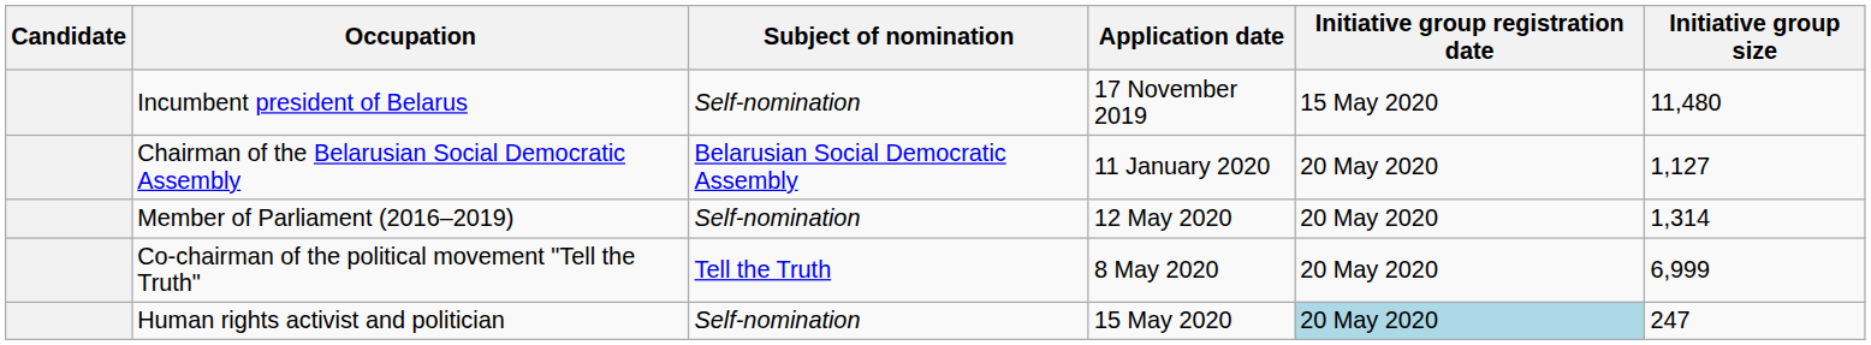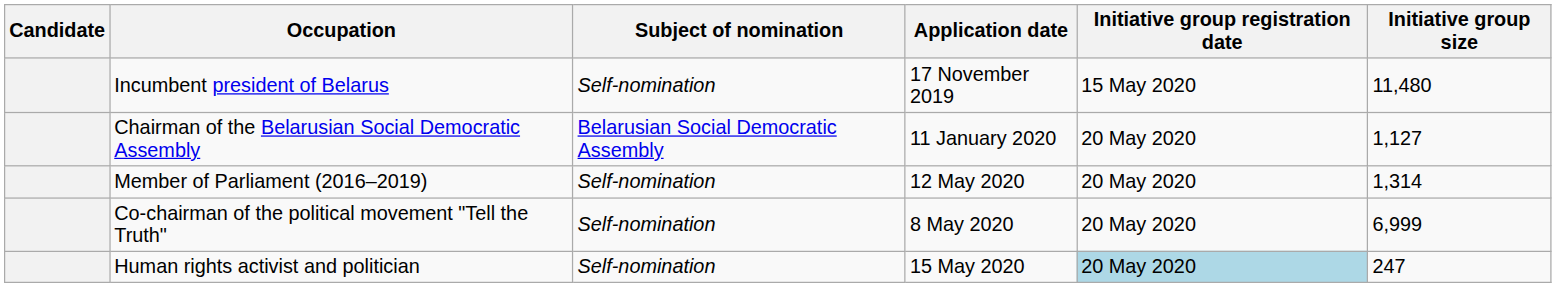Co-chairman of the political movement "Tell the Truth" | Subject of nomination: Tell the Truth -> Self-nomination
